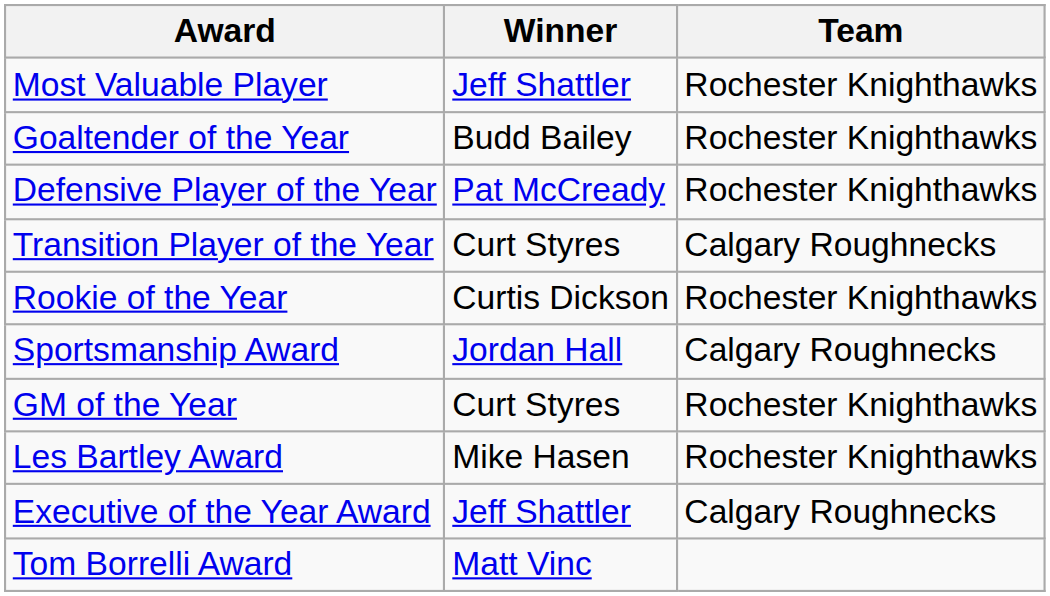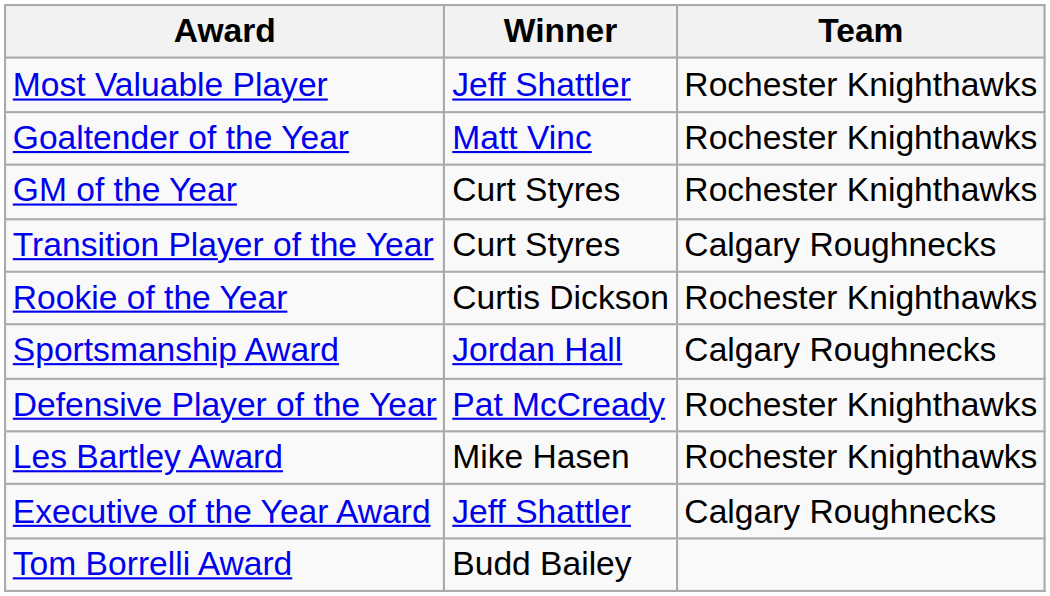Goaltender of the Year | Winner: Budd Bailey -> Matt Vinc
rows swapped: Defensive Player of the Year <-> GM of the Year
Tom Borrelli Award | Winner: Matt Vinc -> Budd Bailey
